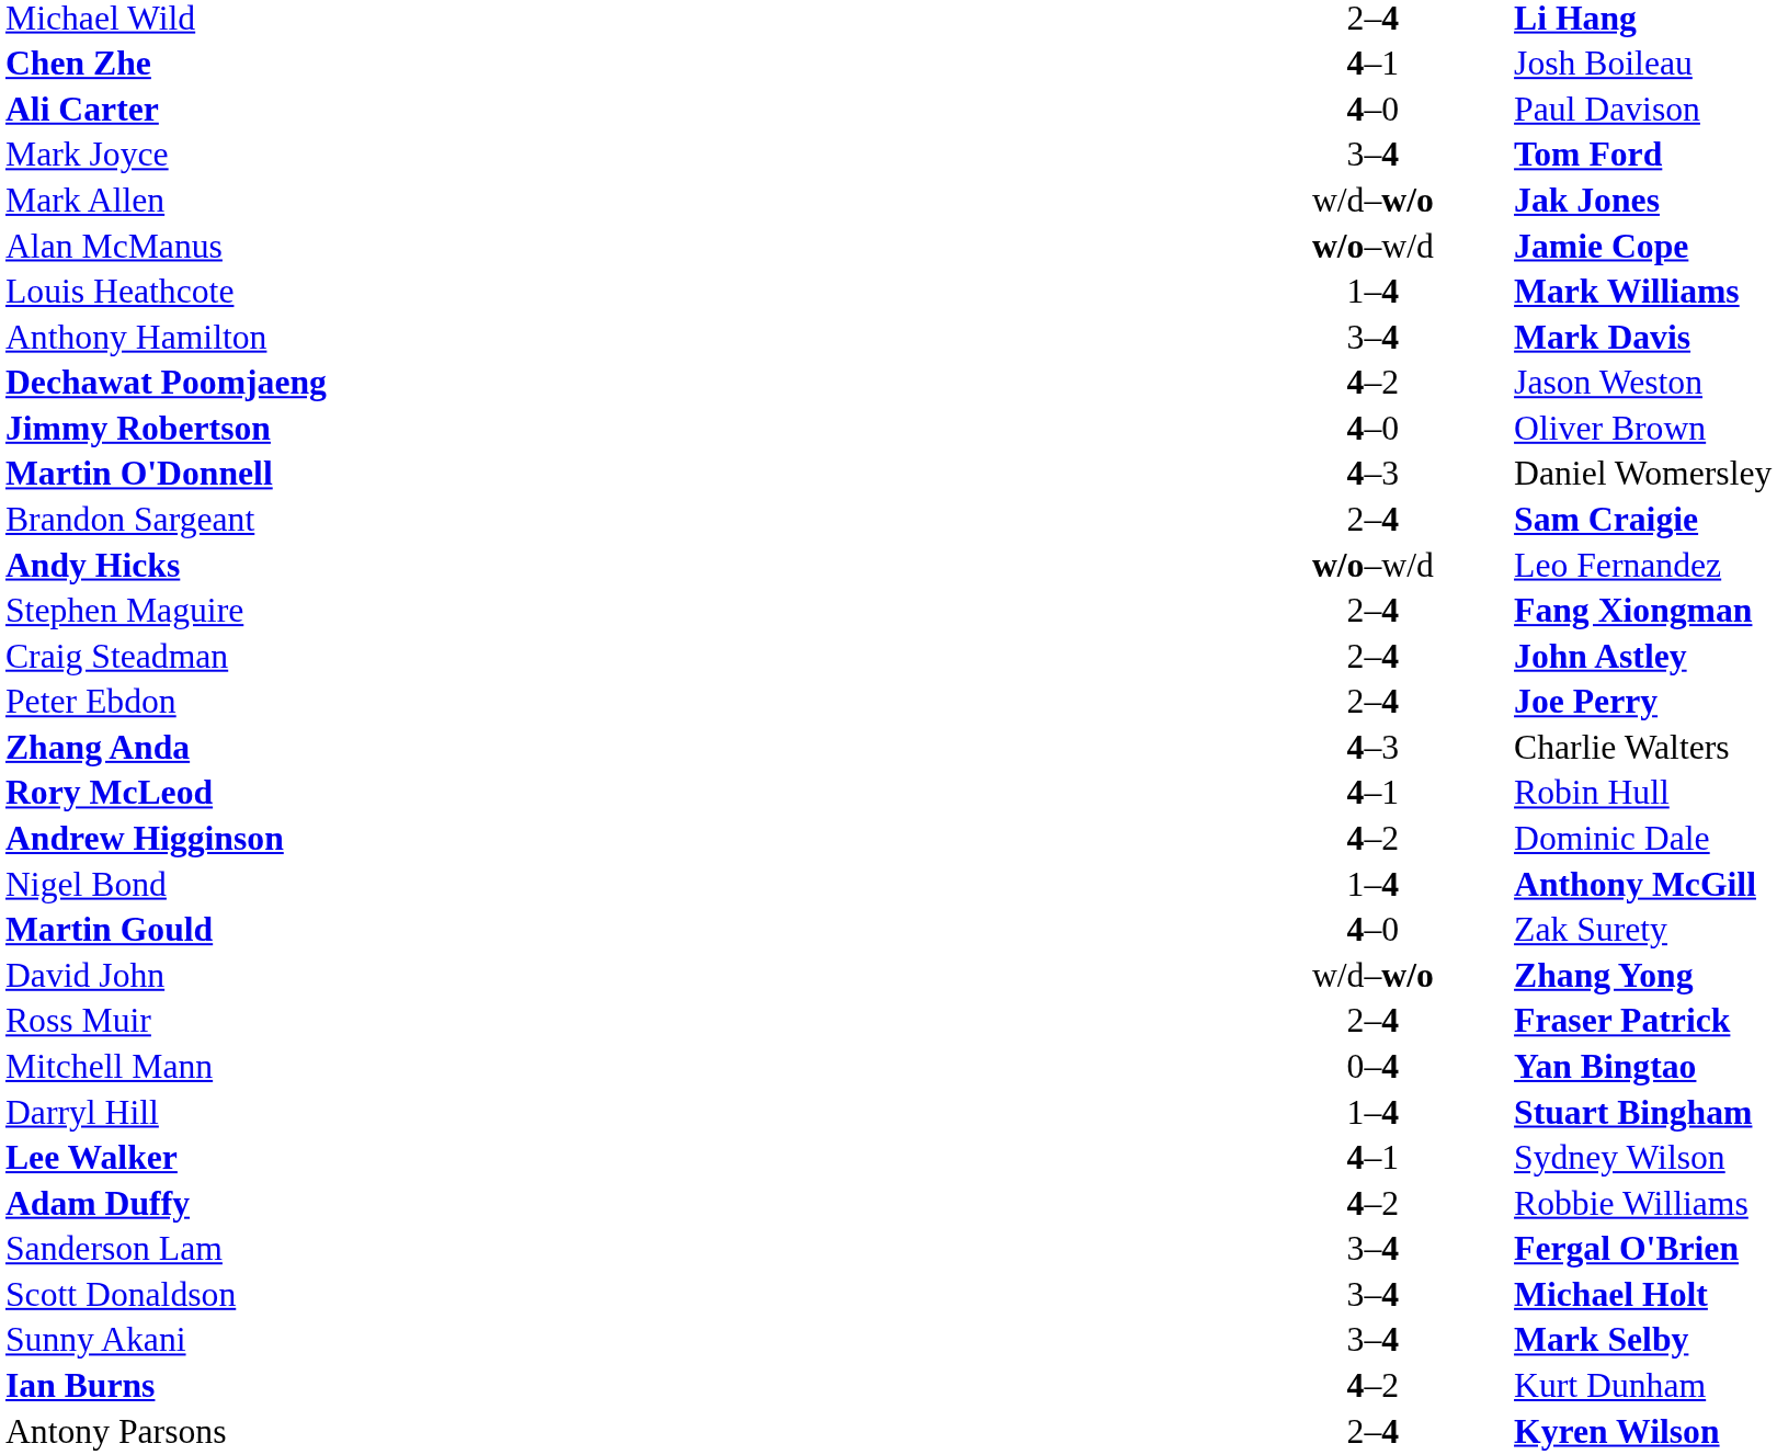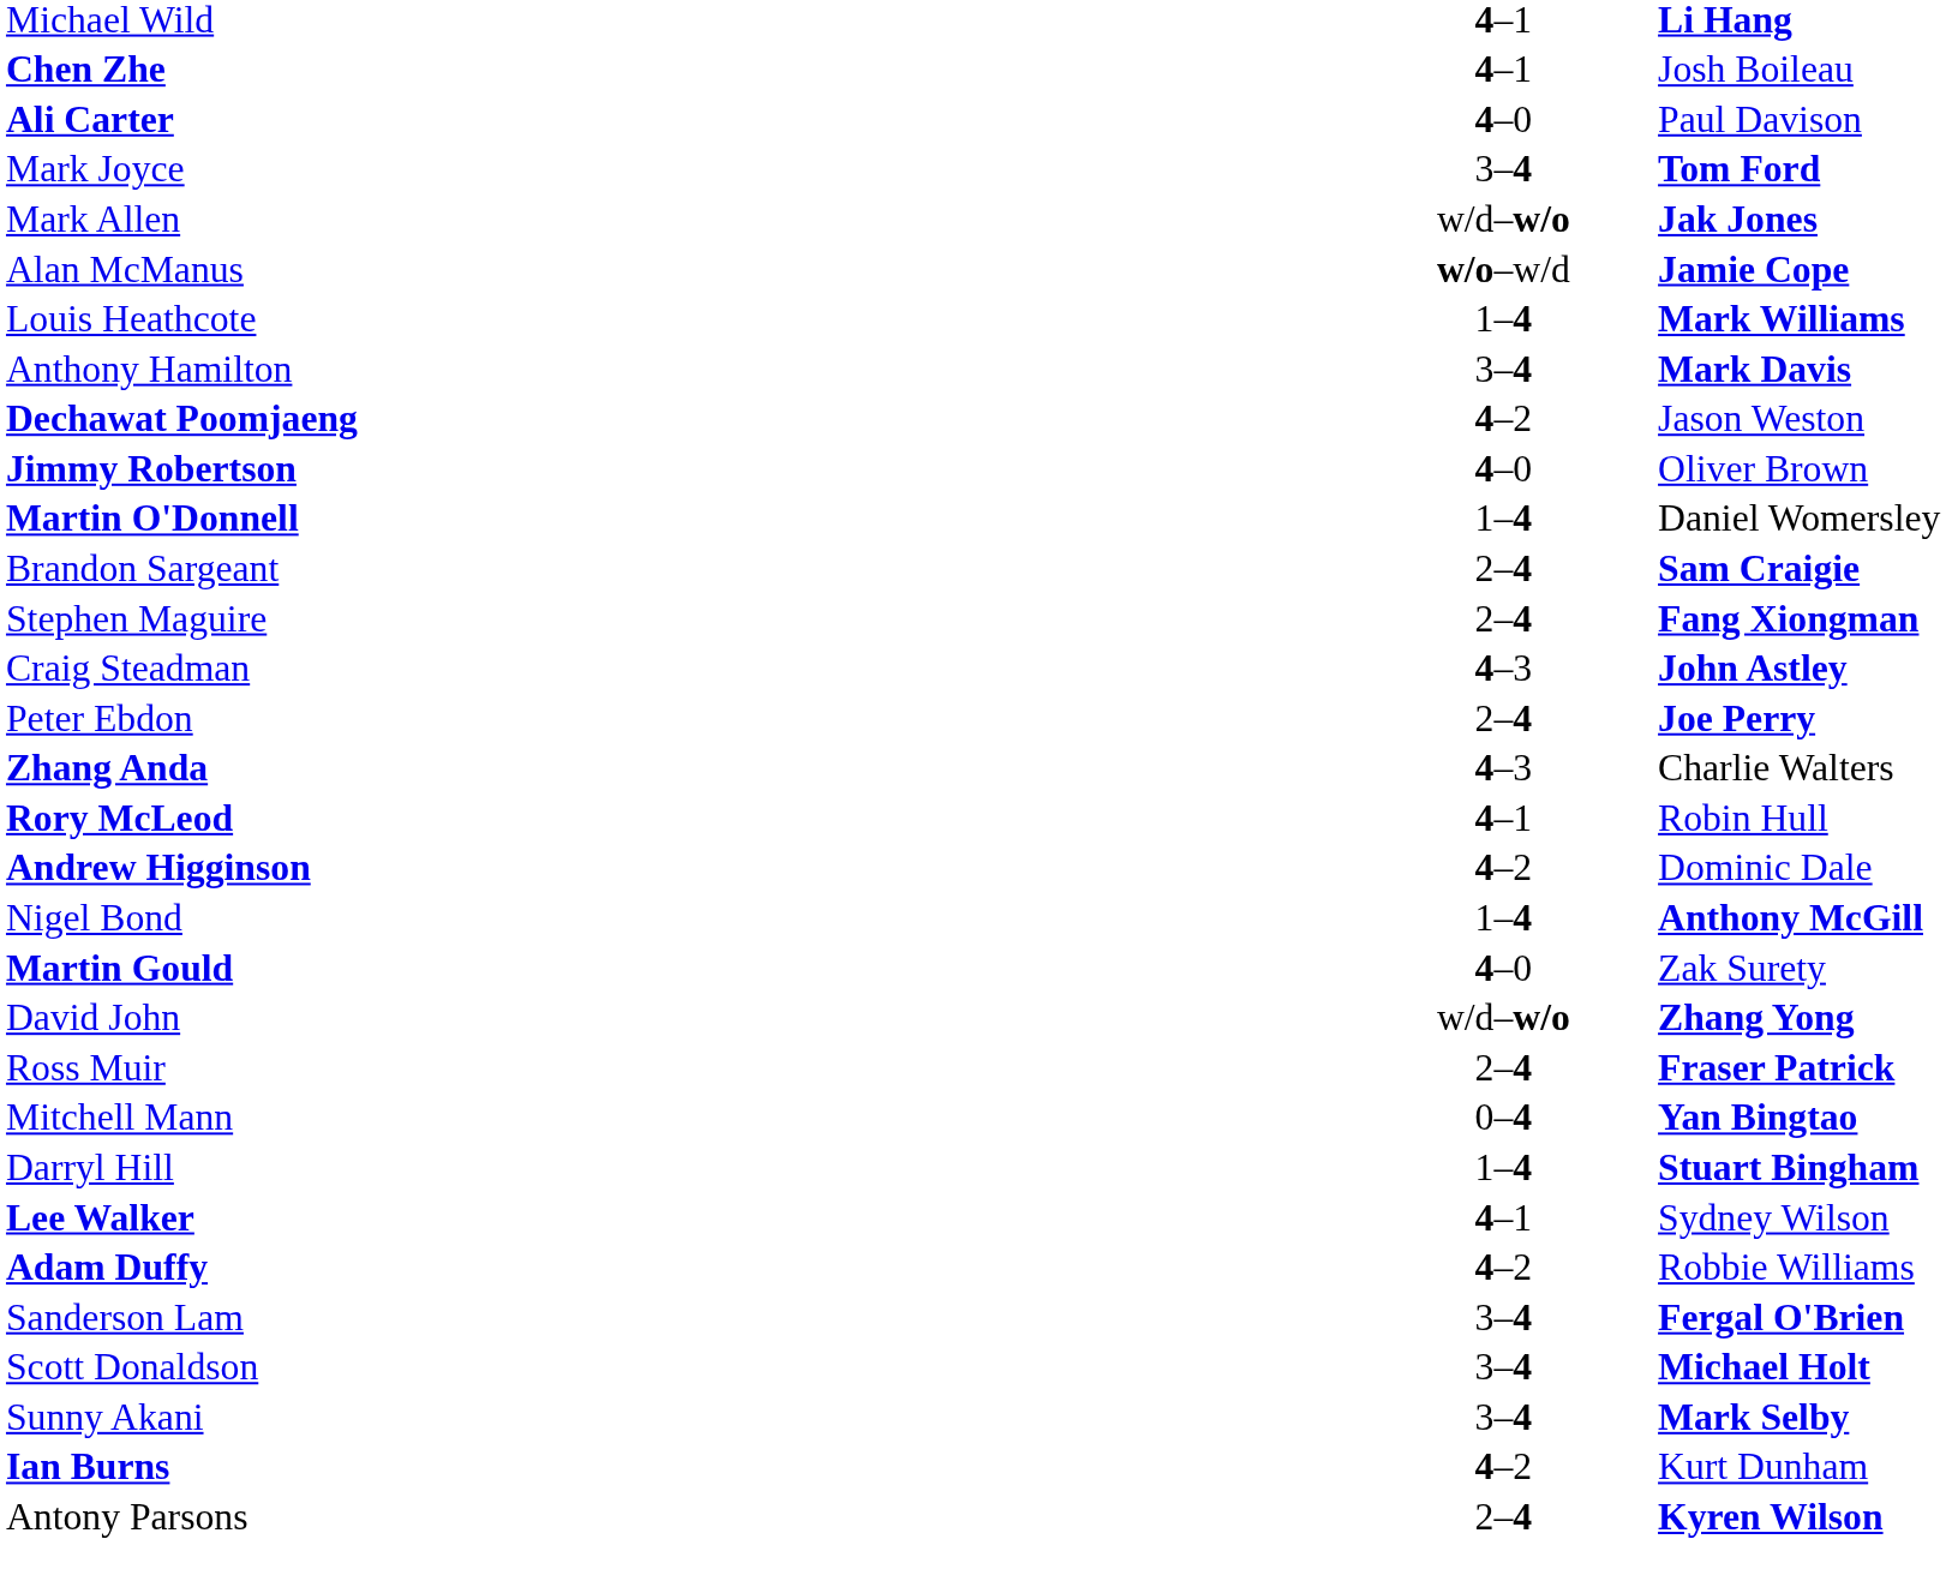Michael Wild | column 2: 2–4 -> 4–1
Martin O'Donnell | column 2: 4–3 -> 1–4
- row: Andy Hicks | w/o–w/d | Leo Fernandez
Craig Steadman | column 2: 2–4 -> 4–3
